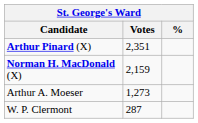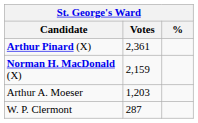Arthur Pinard (X) | Votes: 2,351 -> 2,361
Arthur A. Moeser | Votes: 1,273 -> 1,203
